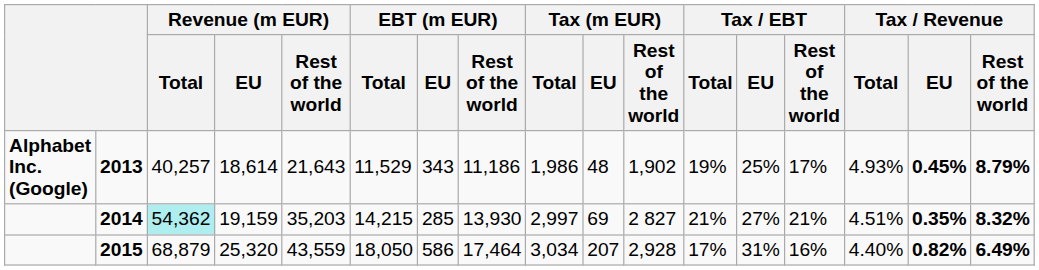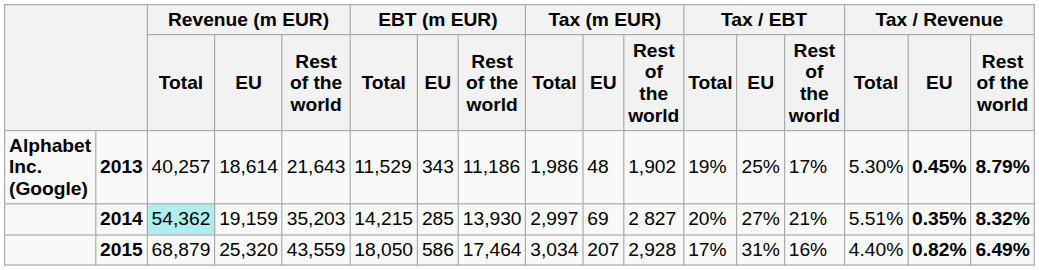2013 | Tax / Revenue / Total: 4.93% -> 5.30%
2014 | Tax / EBT / Total: 21% -> 20%
2014 | Tax / Revenue / Total: 4.51% -> 5.51%
